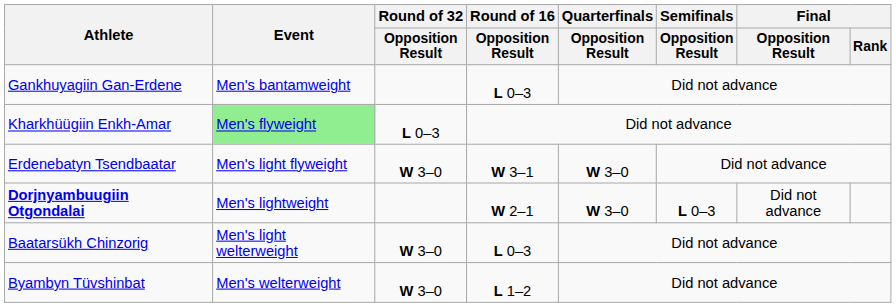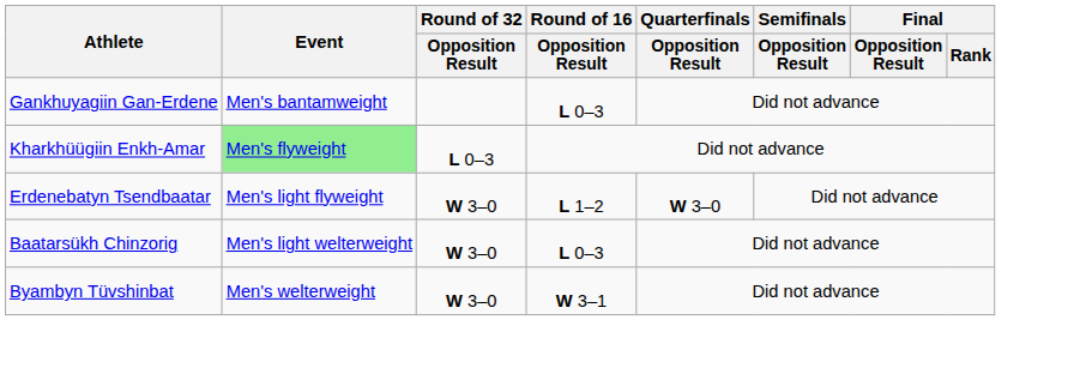Erdenebatyn Tsendbaatar | Round of 16 / Opposition Result: W 3–1 -> L 1–2
- row: Dorjnyambuugiin Otgondalai | Men's lightweight | W 2–1 | W 3–0 | L 0–3 | Did not advance
Byambyn Tüvshinbat | Round of 16 / Opposition Result: L 1–2 -> W 3–1
